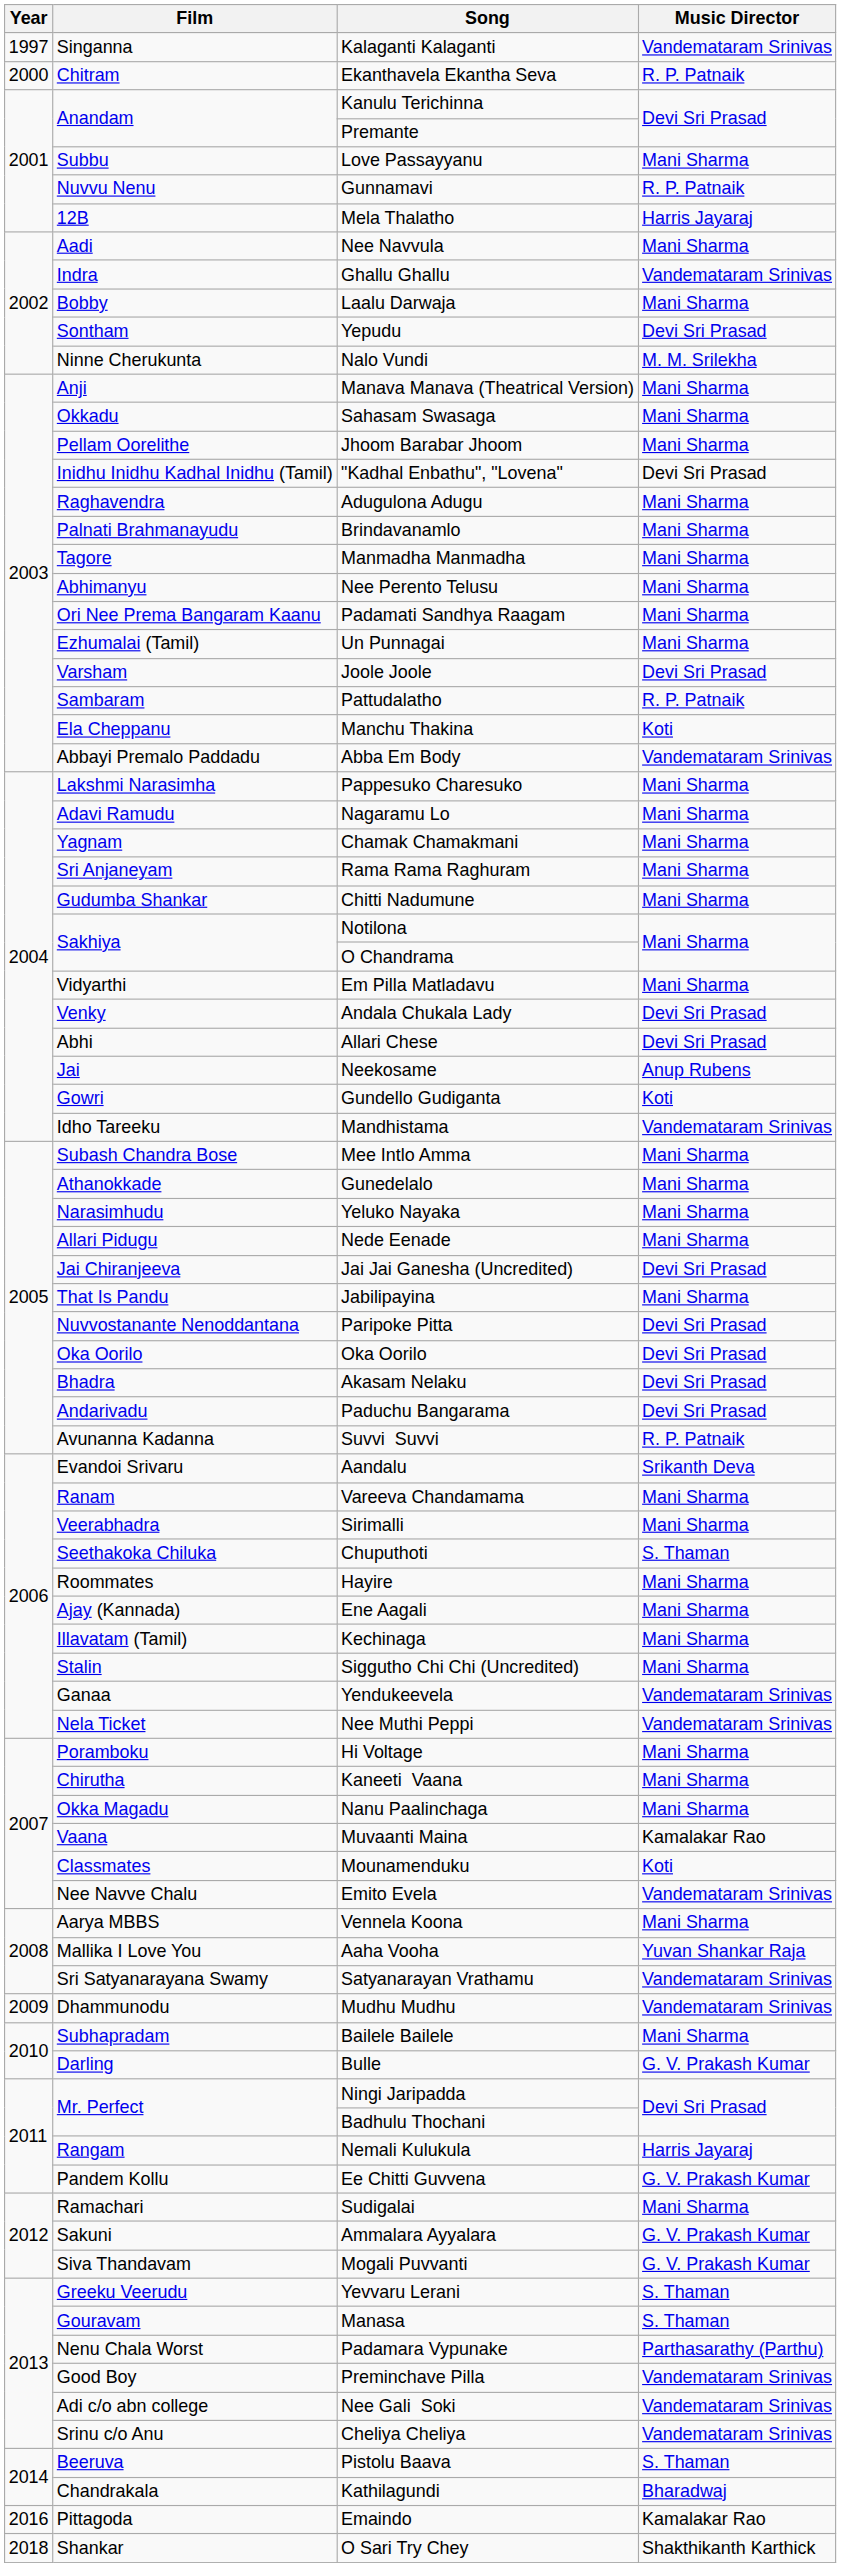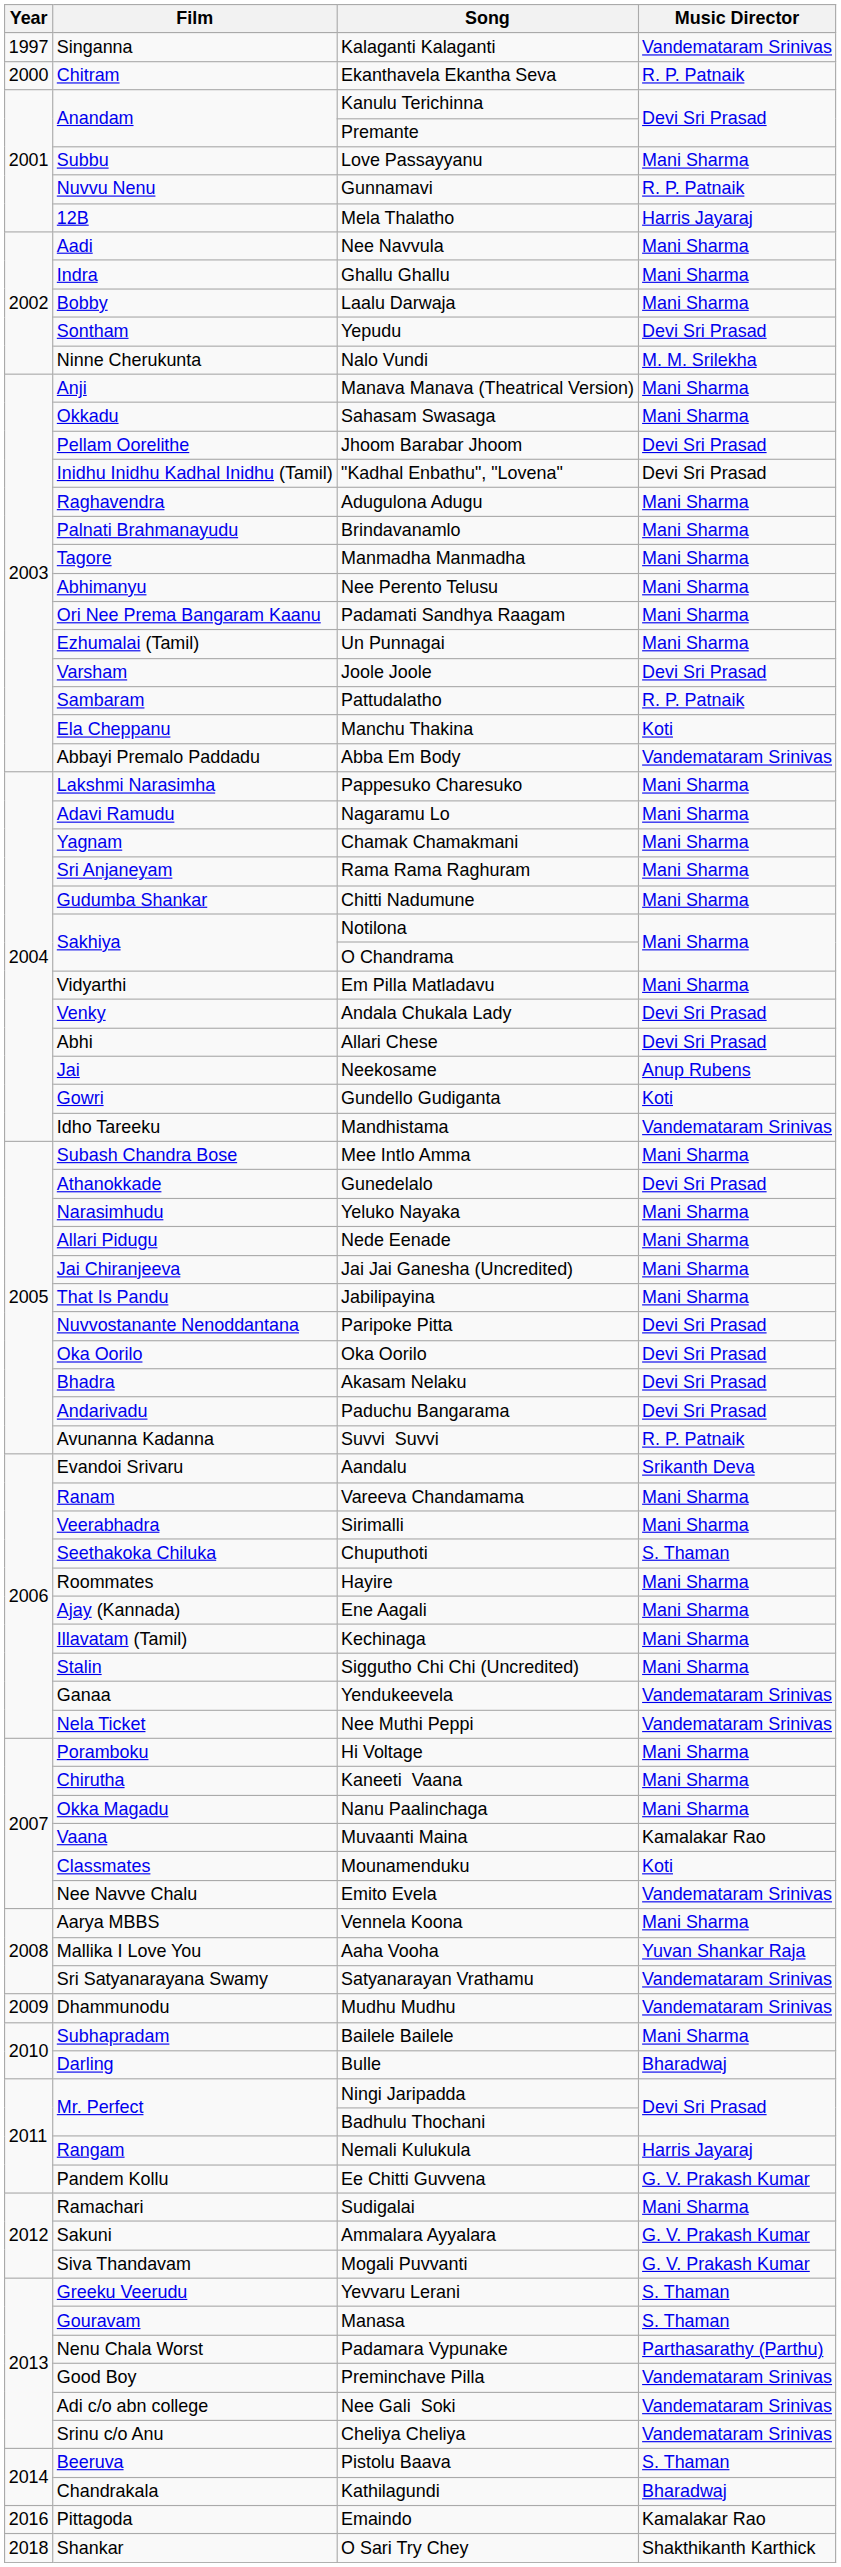Ghallu Ghallu | Music Director: Vandemataram Srinivas -> Mani Sharma
Jhoom Barabar Jhoom | Music Director: Mani Sharma -> Devi Sri Prasad
Gunedelalo | Music Director: Mani Sharma -> Devi Sri Prasad
Jai Jai Ganesha (Uncredited) | Music Director: Devi Sri Prasad -> Mani Sharma
Bulle | Music Director: G. V. Prakash Kumar -> Bharadwaj
